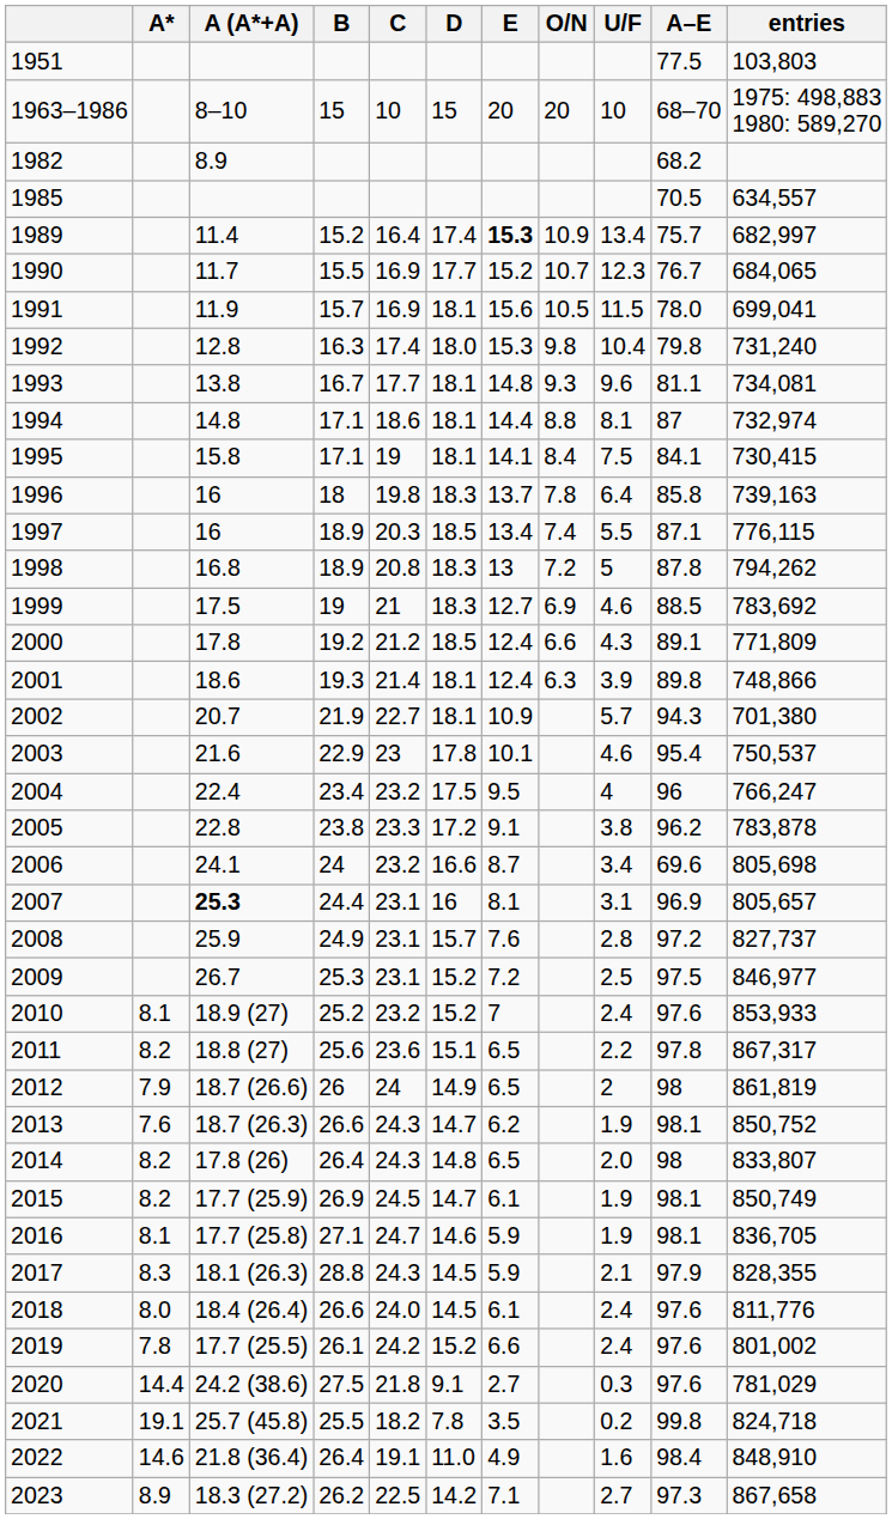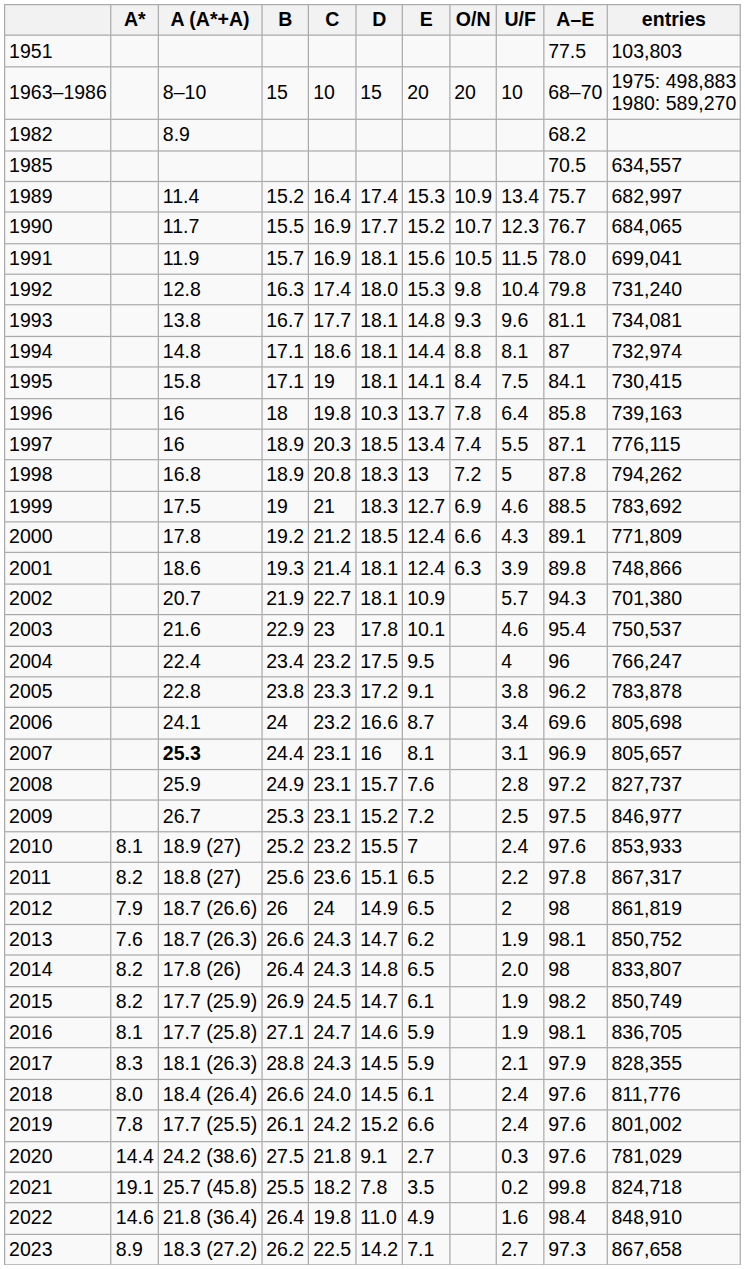1989 | E: bold -> normal
1996 | D: 18.3 -> 10.3
2010 | D: 15.2 -> 15.5
2015 | A–E: 98.1 -> 98.2
2022 | C: 19.1 -> 19.8
